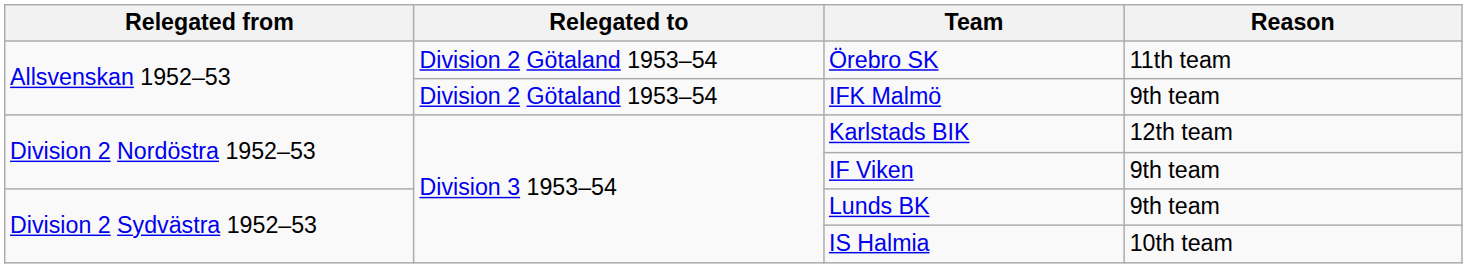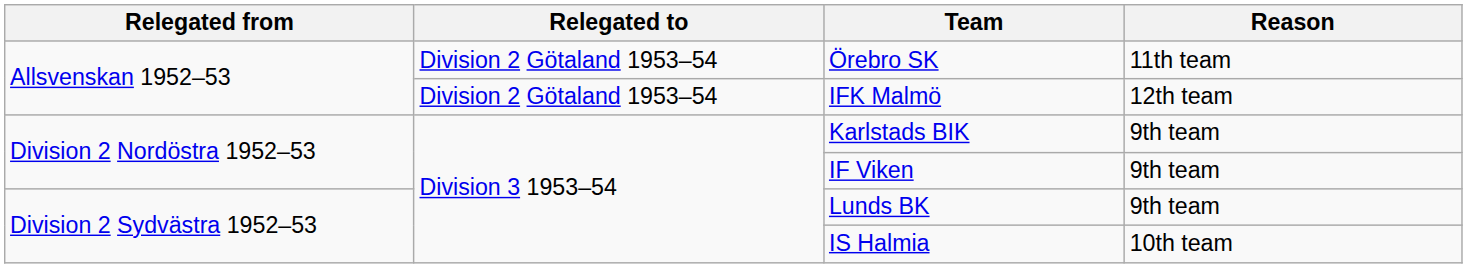IFK Malmö | Reason: 9th team -> 12th team
Karlstads BIK | Reason: 12th team -> 9th team
